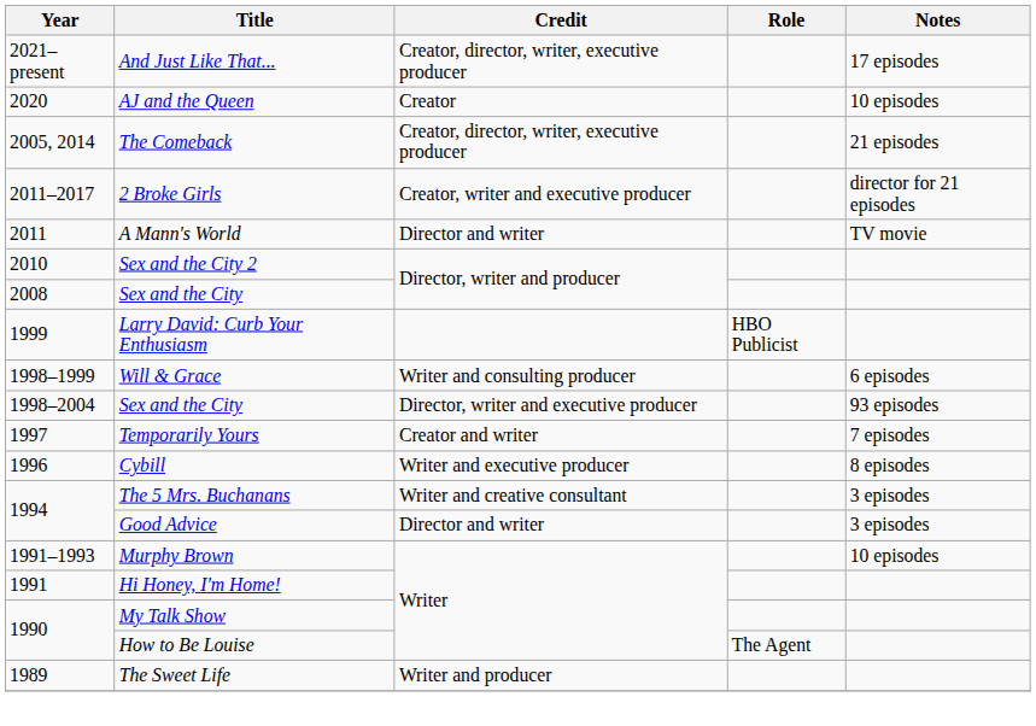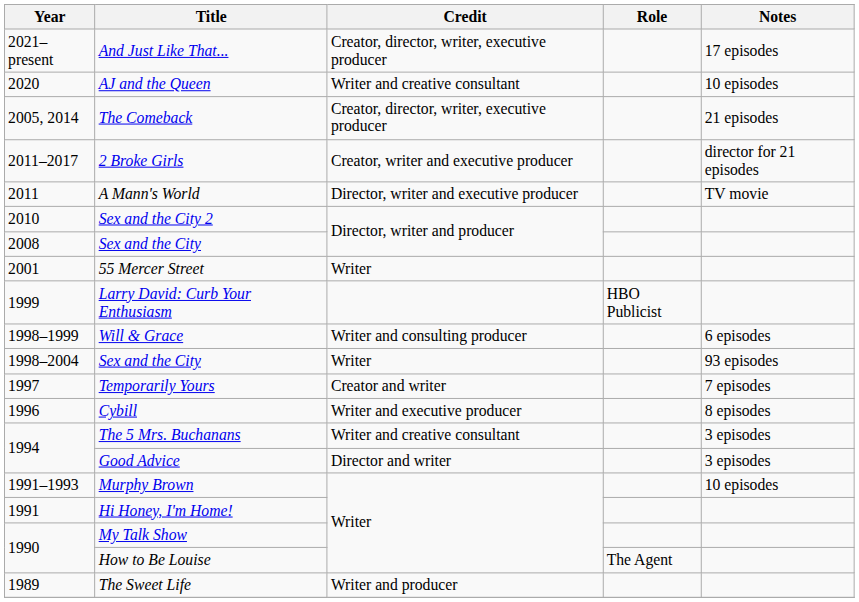AJ and the Queen | Credit: Creator -> Writer and creative consultant
A Mann's World | Credit: Director and writer -> Director, writer and executive producer
+ row: 2001 | 55 Mercer Street | Writer
1998–2004 / Sex and the City | Credit: Director, writer and executive producer -> Writer
